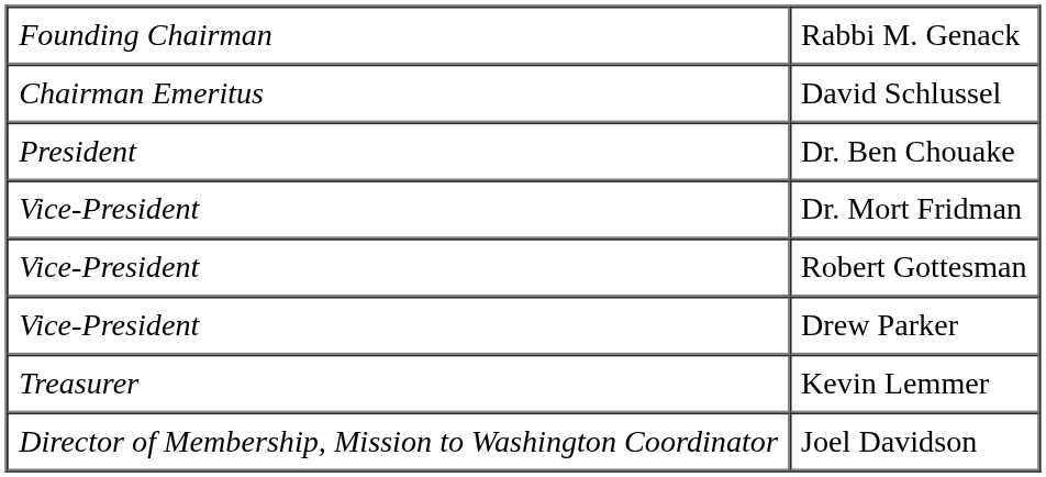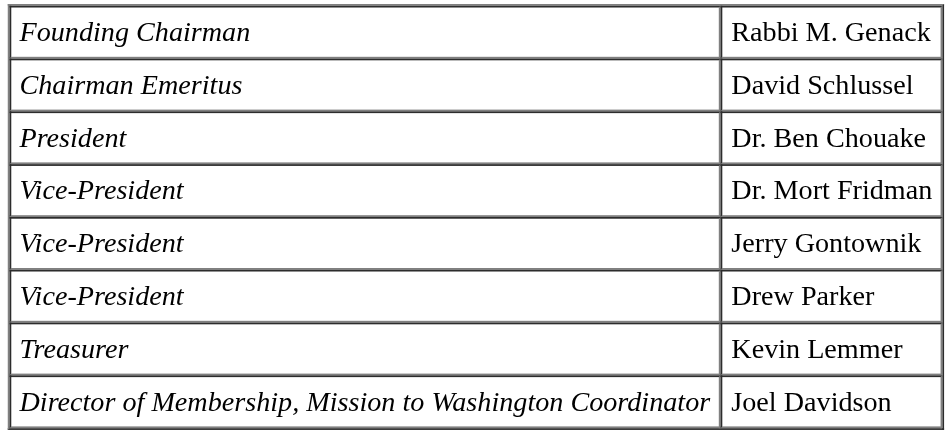+ row: Vice-President | Jerry Gontownik
- row: Vice-President | Robert Gottesman
